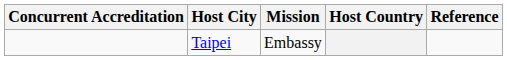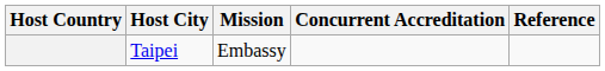columns swapped: Host Country <-> Concurrent Accreditation
